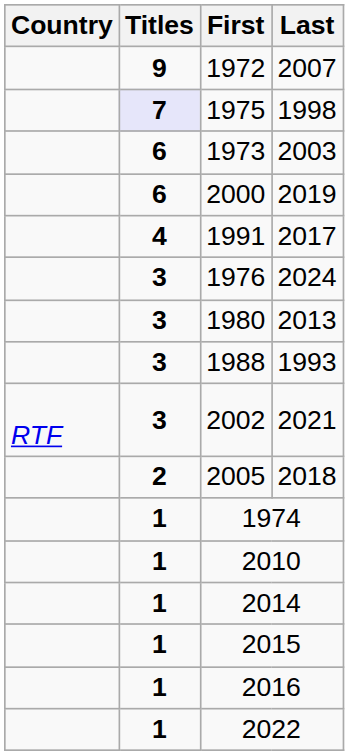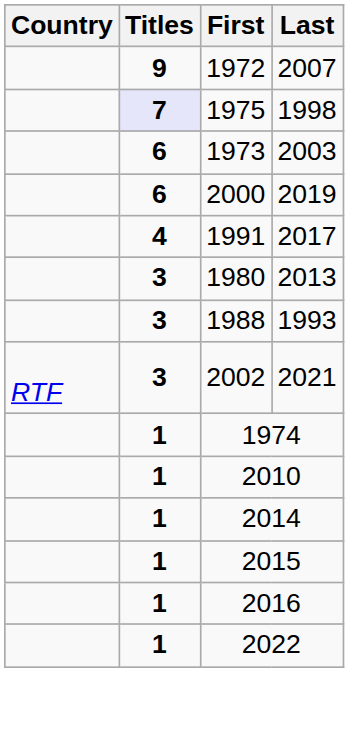- row: 3 | 1976 | 2024
- row: 2 | 2005 | 2018
